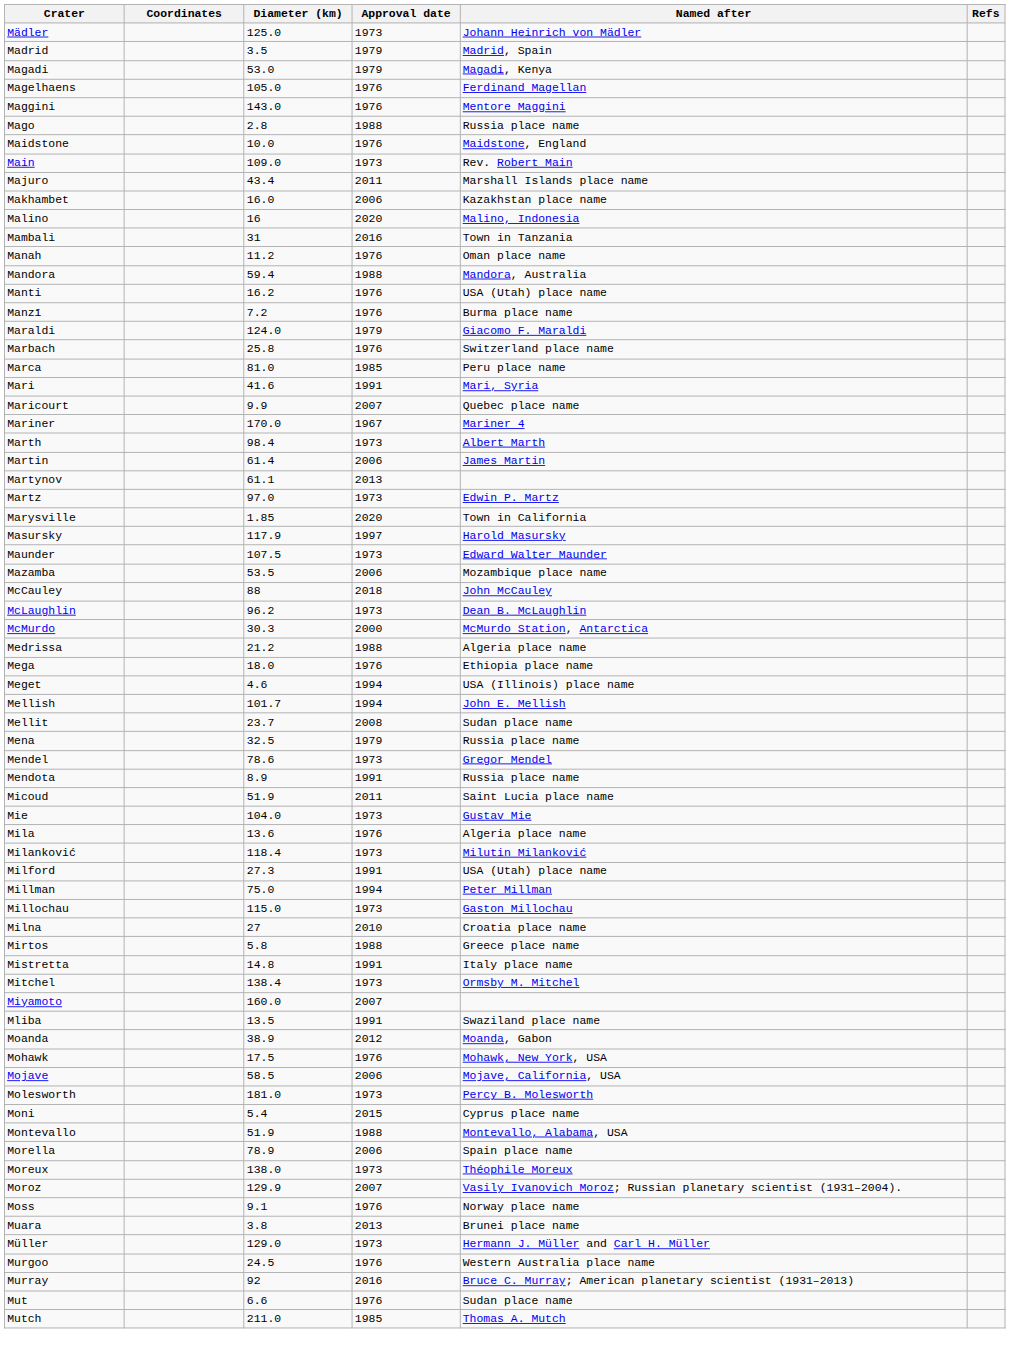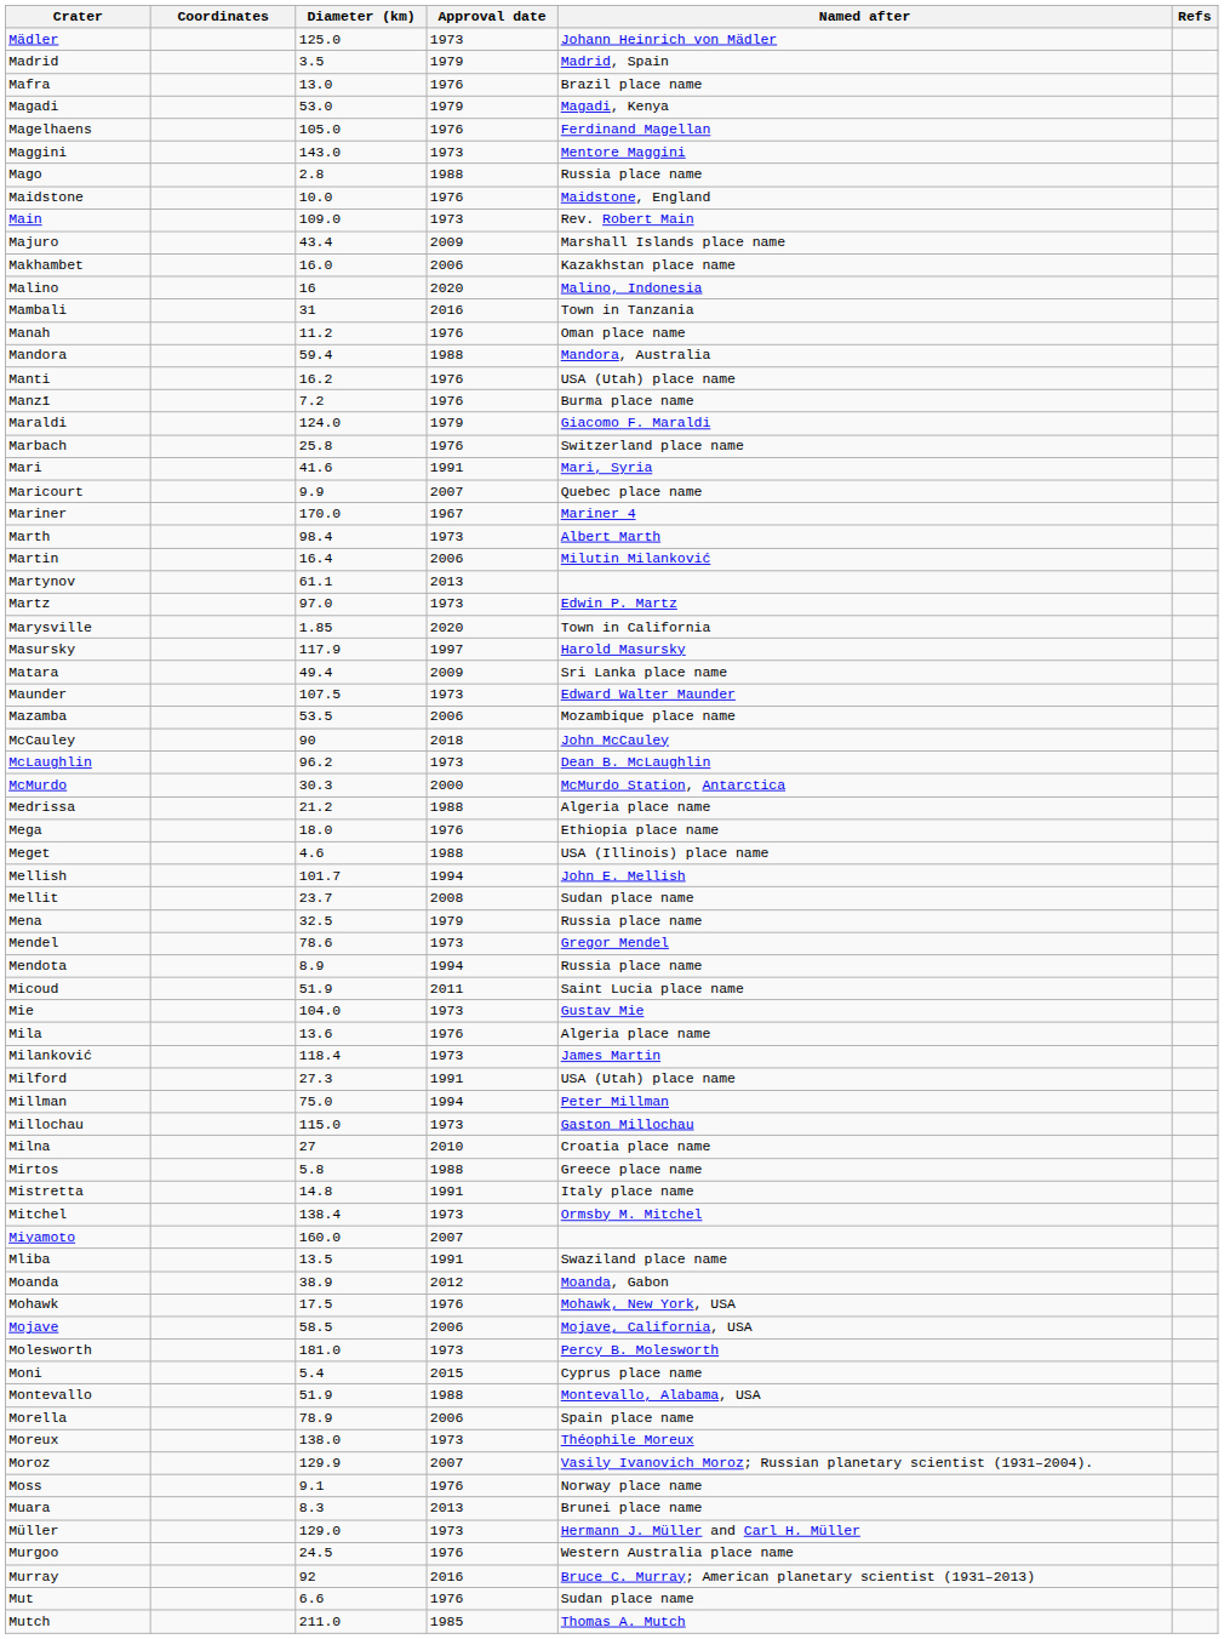+ row: Mafra | 13.0 | 1976 | Brazil place name
Maggini | Approval date: 1976 -> 1973
Majuro | Approval date: 2011 -> 2009
- row: Marca | 81.0 | 1985 | Peru place name
Martin | Diameter (km): 61.4 -> 16.4
Martin | Named after: James Martin -> Milutin Milanković
+ row: Matara | 49.4 | 2009 | Sri Lanka place name
McCauley | Diameter (km): 88 -> 90
Meget | Approval date: 1994 -> 1988
Mendota | Approval date: 1991 -> 1994
Milanković | Named after: Milutin Milanković -> James Martin
Muara | Diameter (km): 3.8 -> 8.3
